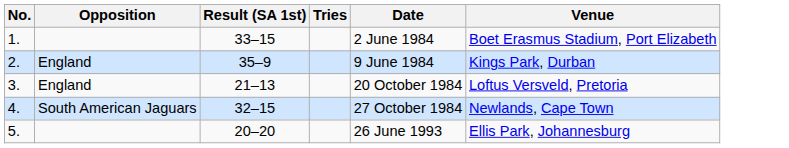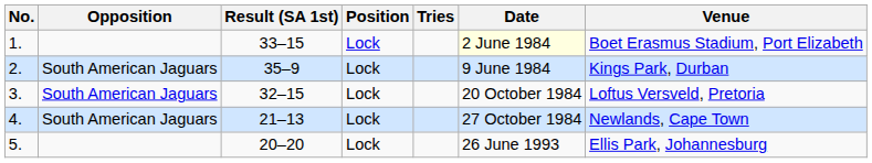+ column: Position | Lock | Lock | Lock | Lock | Lock
1. | Date: no background -> lightyellow background
2. | Opposition: England -> South American Jaguars
3. | Opposition: England -> South American Jaguars
3. | Result (SA 1st): 21–13 -> 32–15
4. | Result (SA 1st): 32–15 -> 21–13
